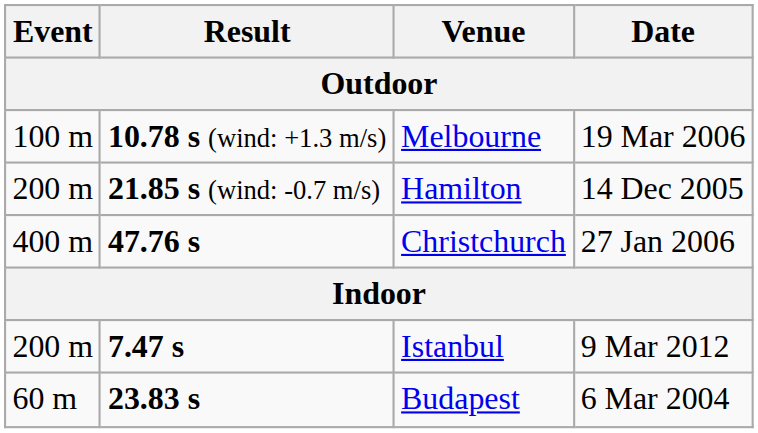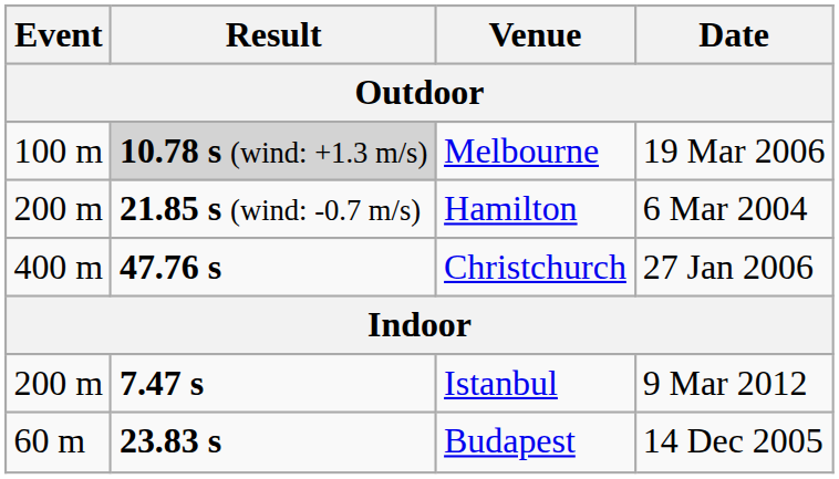Melbourne | Result: no background -> lightgrey background
Hamilton | Date: 14 Dec 2005 -> 6 Mar 2004
Budapest | Date: 6 Mar 2004 -> 14 Dec 2005
